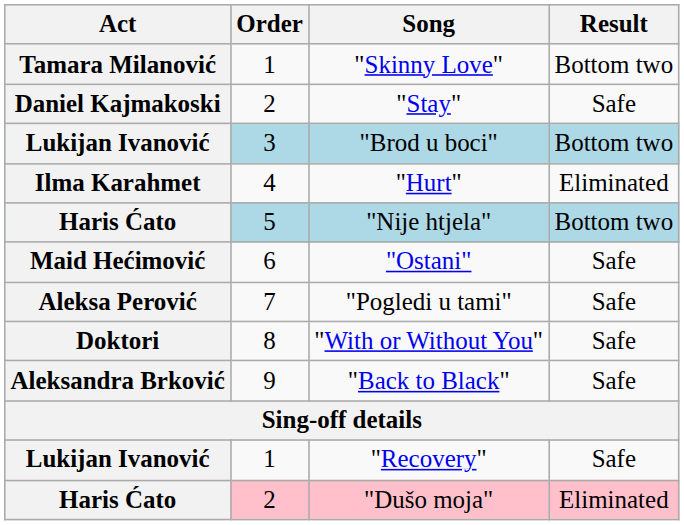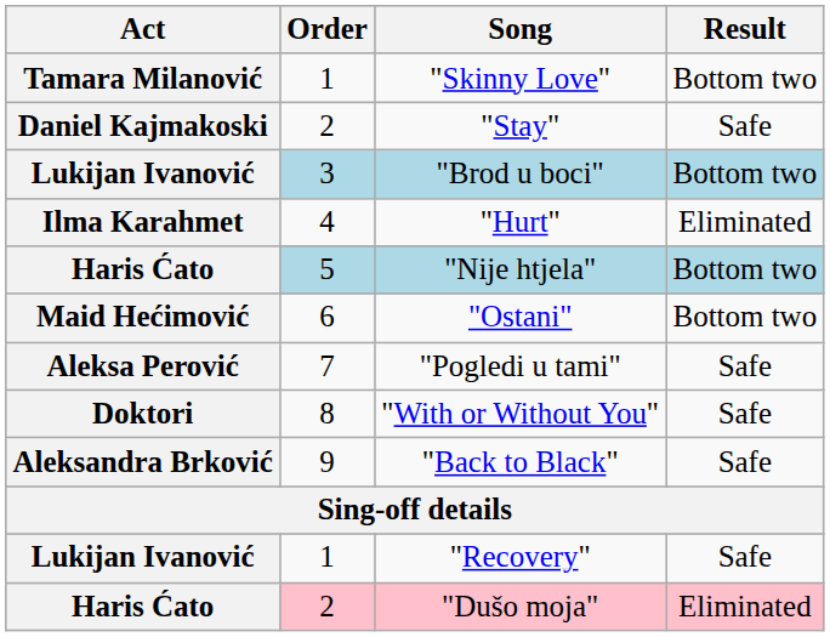"Ostani" | Result: Safe -> Bottom two
